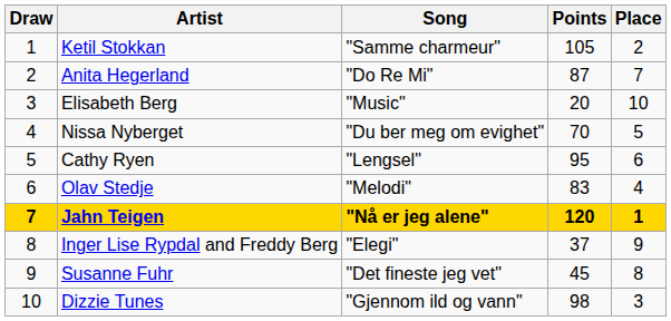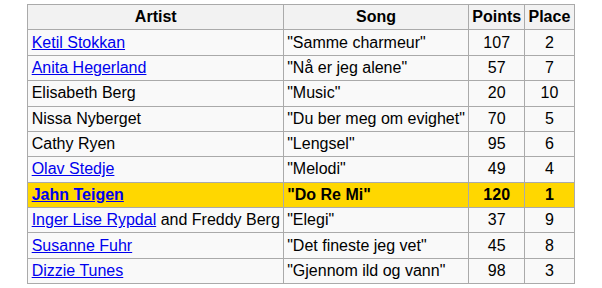- column: Draw | 1 | 2 | 3 | 4 | 5 | 6 | 7 | 8 | 9 | 10
Ketil Stokkan | Points: 105 -> 107
Anita Hegerland | Song: "Do Re Mi" -> "Nå er jeg alene"
Anita Hegerland | Points: 87 -> 57
Olav Stedje | Points: 83 -> 49
Jahn Teigen | Song: "Nå er jeg alene" -> "Do Re Mi"
